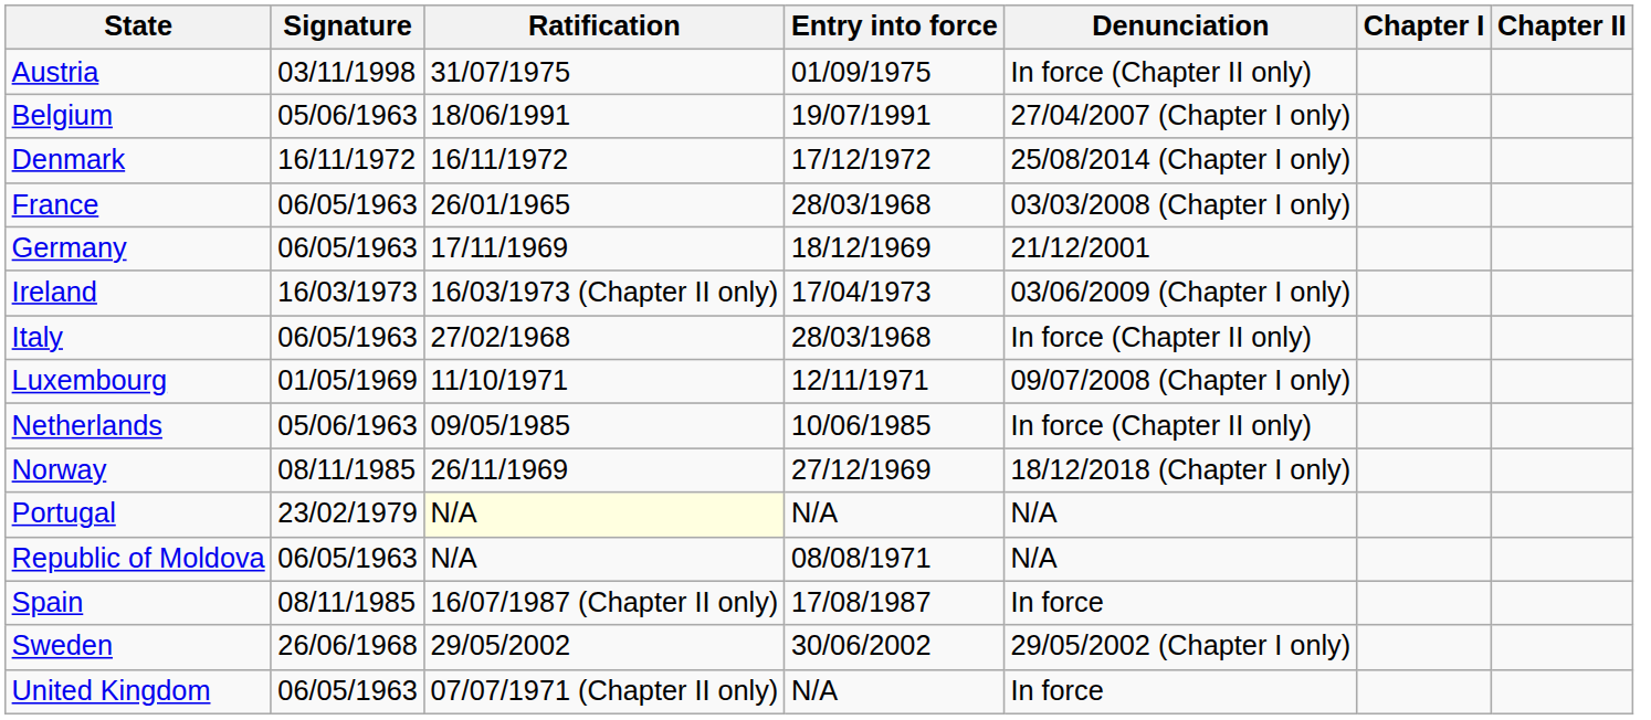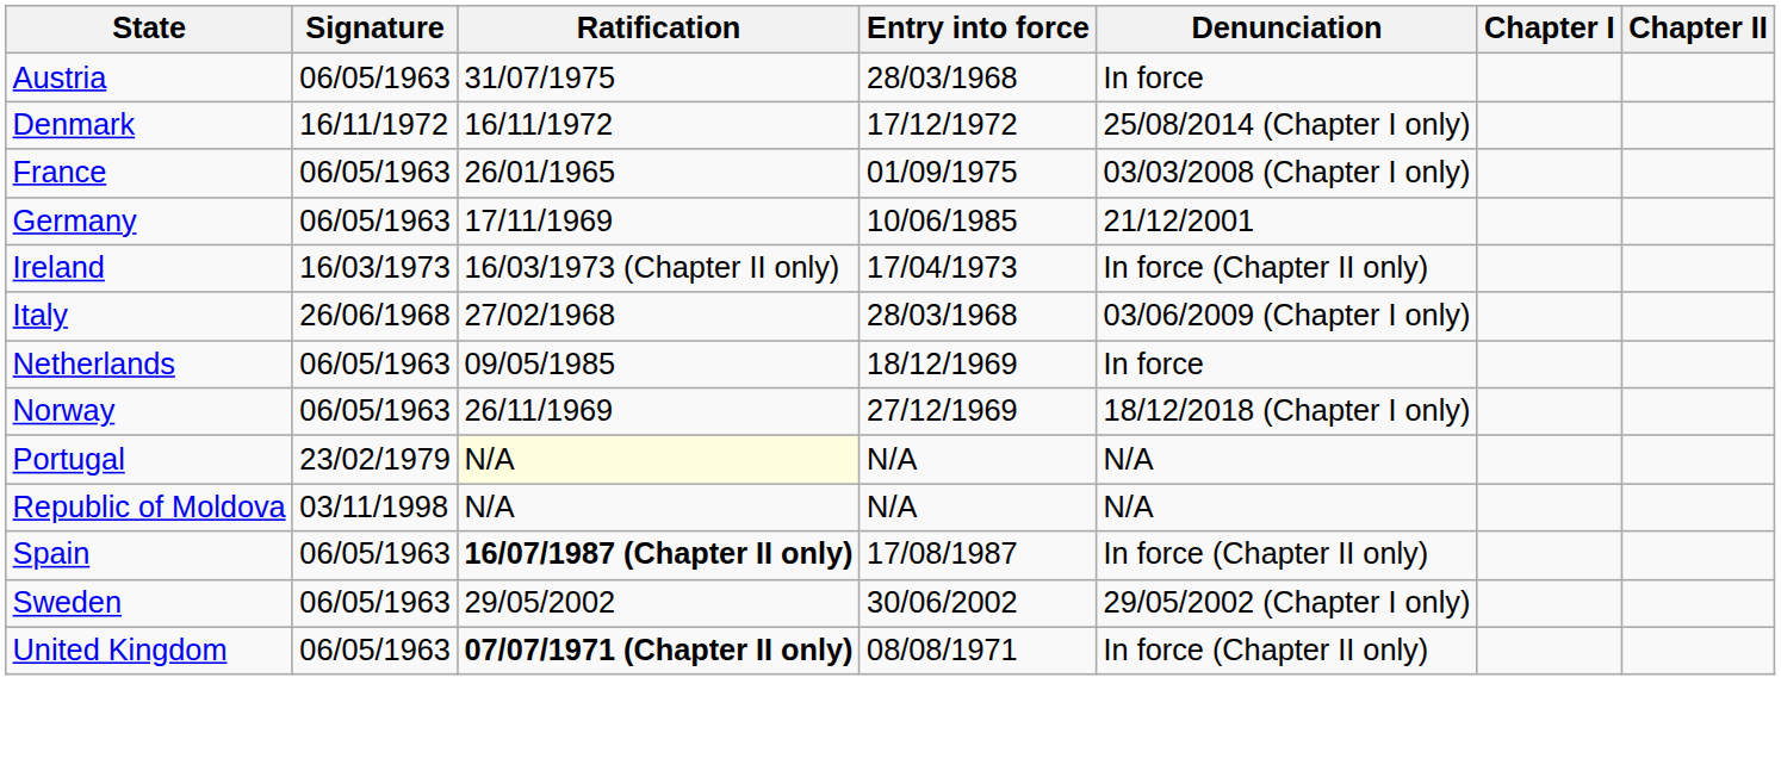Austria | Signature: 03/11/1998 -> 06/05/1963
Austria | Entry into force: 01/09/1975 -> 28/03/1968
Austria | Denunciation: In force (Chapter II only) -> In force
- row: Belgium | 05/06/1963 | 18/06/1991 | 19/07/1991 | 27/04/2007 (Chapter I only)
France | Entry into force: 28/03/1968 -> 01/09/1975
Germany | Entry into force: 18/12/1969 -> 10/06/1985
Ireland | Denunciation: 03/06/2009 (Chapter I only) -> In force (Chapter II only)
Italy | Signature: 06/05/1963 -> 26/06/1968
Italy | Denunciation: In force (Chapter II only) -> 03/06/2009 (Chapter I only)
- row: Luxembourg | 01/05/1969 | 11/10/1971 | 12/11/1971 | 09/07/2008 (Chapter I only)
Netherlands | Signature: 05/06/1963 -> 06/05/1963
Netherlands | Entry into force: 10/06/1985 -> 18/12/1969
Netherlands | Denunciation: In force (Chapter II only) -> In force
Norway | Signature: 08/11/1985 -> 06/05/1963
Republic of Moldova | Signature: 06/05/1963 -> 03/11/1998
Republic of Moldova | Entry into force: 08/08/1971 -> N/A
Spain | Signature: 08/11/1985 -> 06/05/1963
Spain | Ratification: normal -> bold
Spain | Denunciation: In force -> In force (Chapter II only)
Sweden | Signature: 26/06/1968 -> 06/05/1963
United Kingdom | Ratification: normal -> bold
United Kingdom | Entry into force: N/A -> 08/08/1971
United Kingdom | Denunciation: In force -> In force (Chapter II only)
